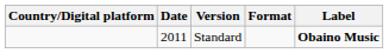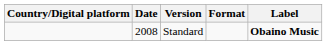Standard | Date: 2011 -> 2008
